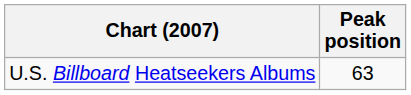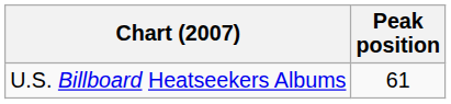U.S. Billboard Heatseekers Albums | Peak position: 63 -> 61
